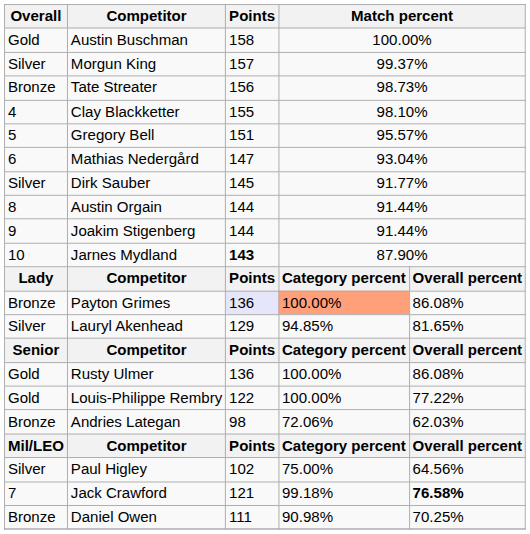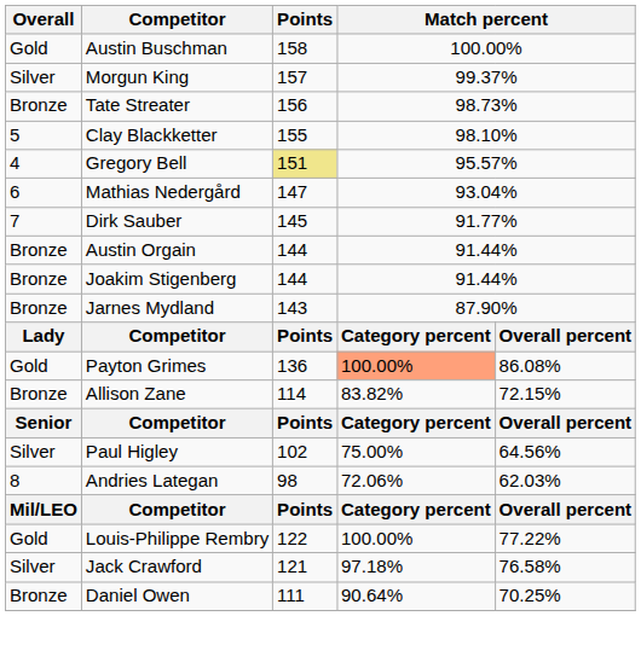Clay Blackketter | Overall: 4 -> 5
Gregory Bell | Overall: 5 -> 4
Gregory Bell | Points: no background -> khaki background
Dirk Sauber | Overall: Silver -> 7
Austin Orgain | Overall: 8 -> Bronze
Joakim Stigenberg | Overall: 9 -> Bronze
Jarnes Mydland | Overall: 10 -> Bronze
Jarnes Mydland | Points: bold -> normal
Payton Grimes | Overall: Bronze -> Gold
Payton Grimes | Points: lavender background -> no background
- row: Silver | Lauryl Akenhead | 129 | 94.85% | 81.65%
+ row: Bronze | Allison Zane | 114 | 83.82% | 72.15%
- row: Gold | Rusty Ulmer | 136 | 100.00% | 86.08%
rows swapped: Paul Higley <-> Louis-Philippe Rembry
Andries Lategan | Overall: Bronze -> 8
Jack Crawford | Overall: 7 -> Silver
Jack Crawford | column 4: 99.18% -> 97.18%
Jack Crawford | column 5: bold -> normal
Daniel Owen | column 4: 90.98% -> 90.64%
